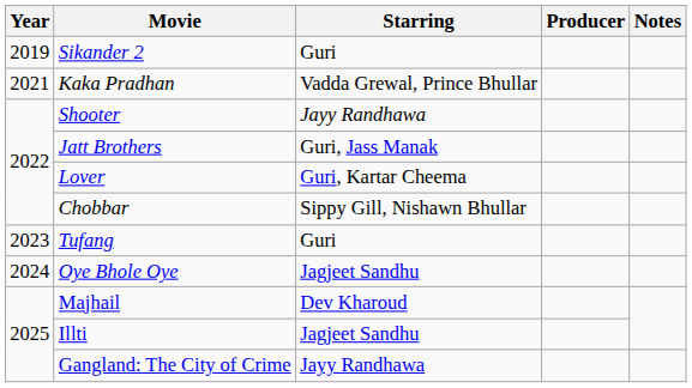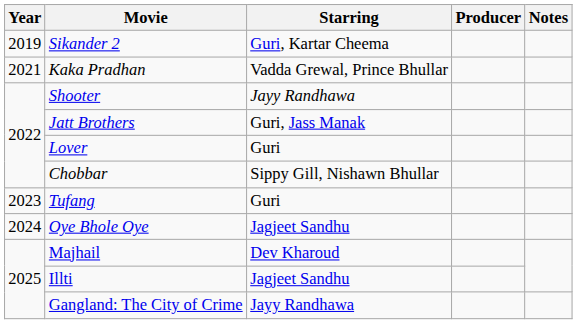Sikander 2 | Starring: Guri -> Guri, Kartar Cheema
Lover | Starring: Guri, Kartar Cheema -> Guri
